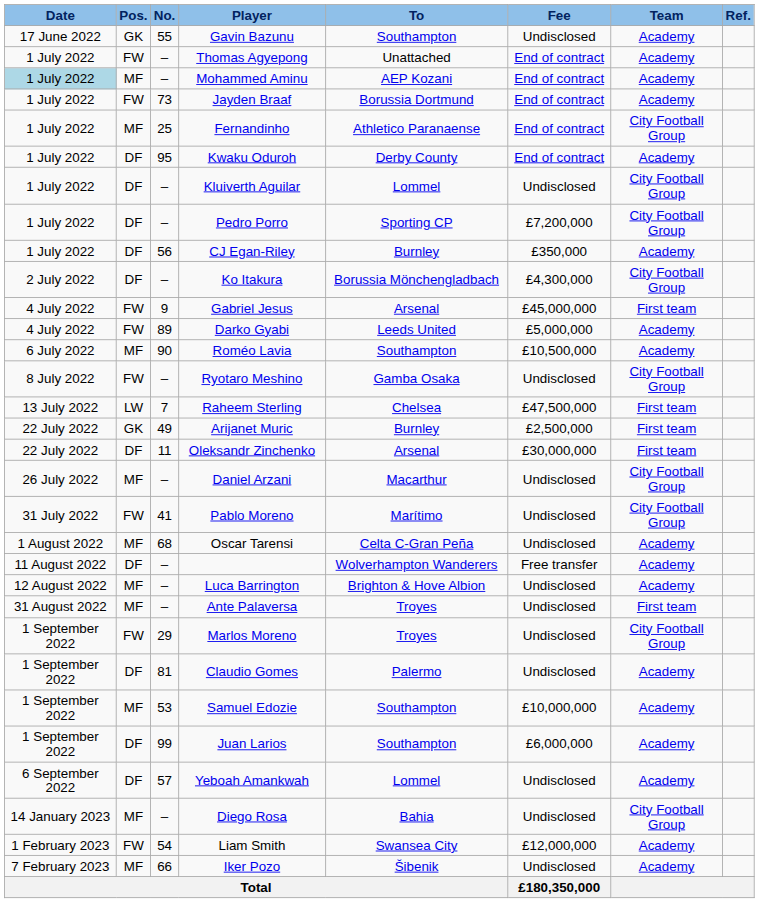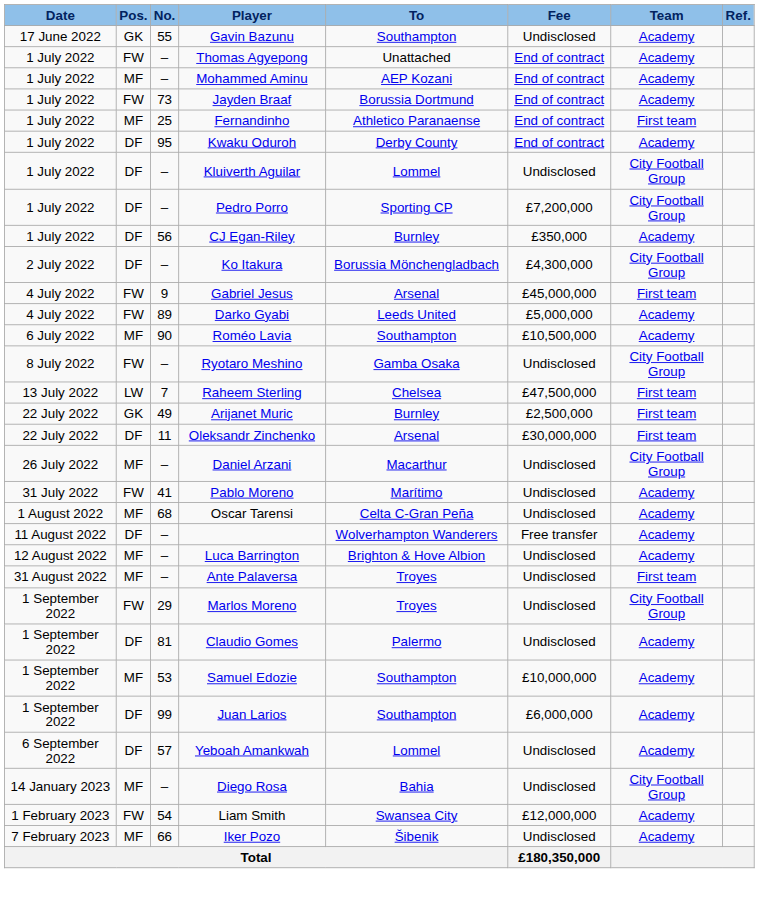Mohammed Aminu | Date: lightblue background -> no background
Fernandinho | Team: City Football Group -> First team
Pablo Moreno | Team: City Football Group -> Academy
